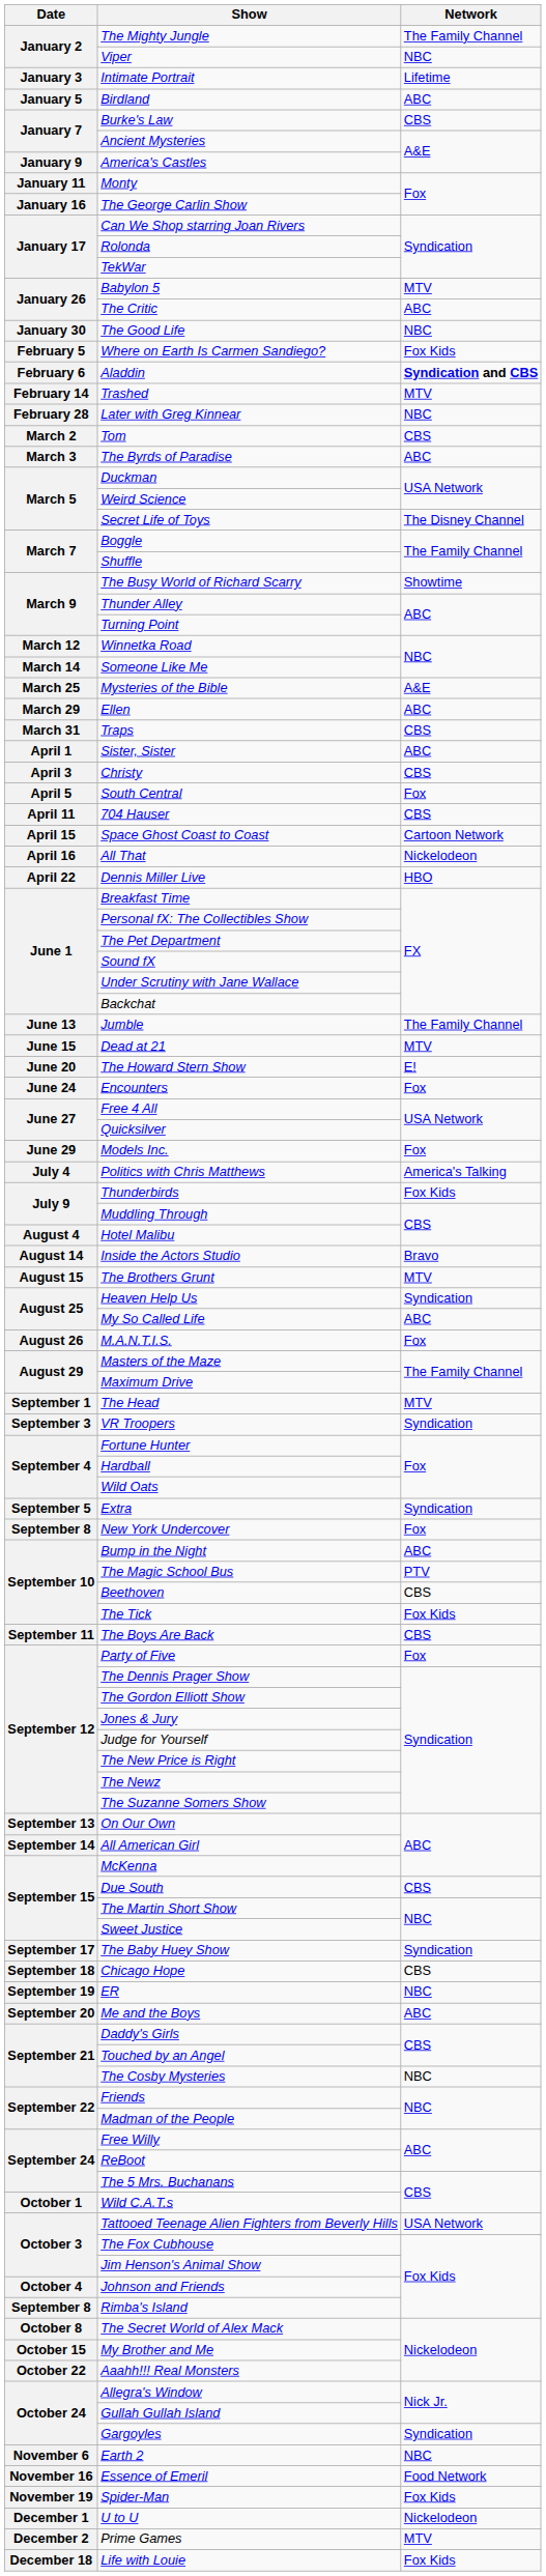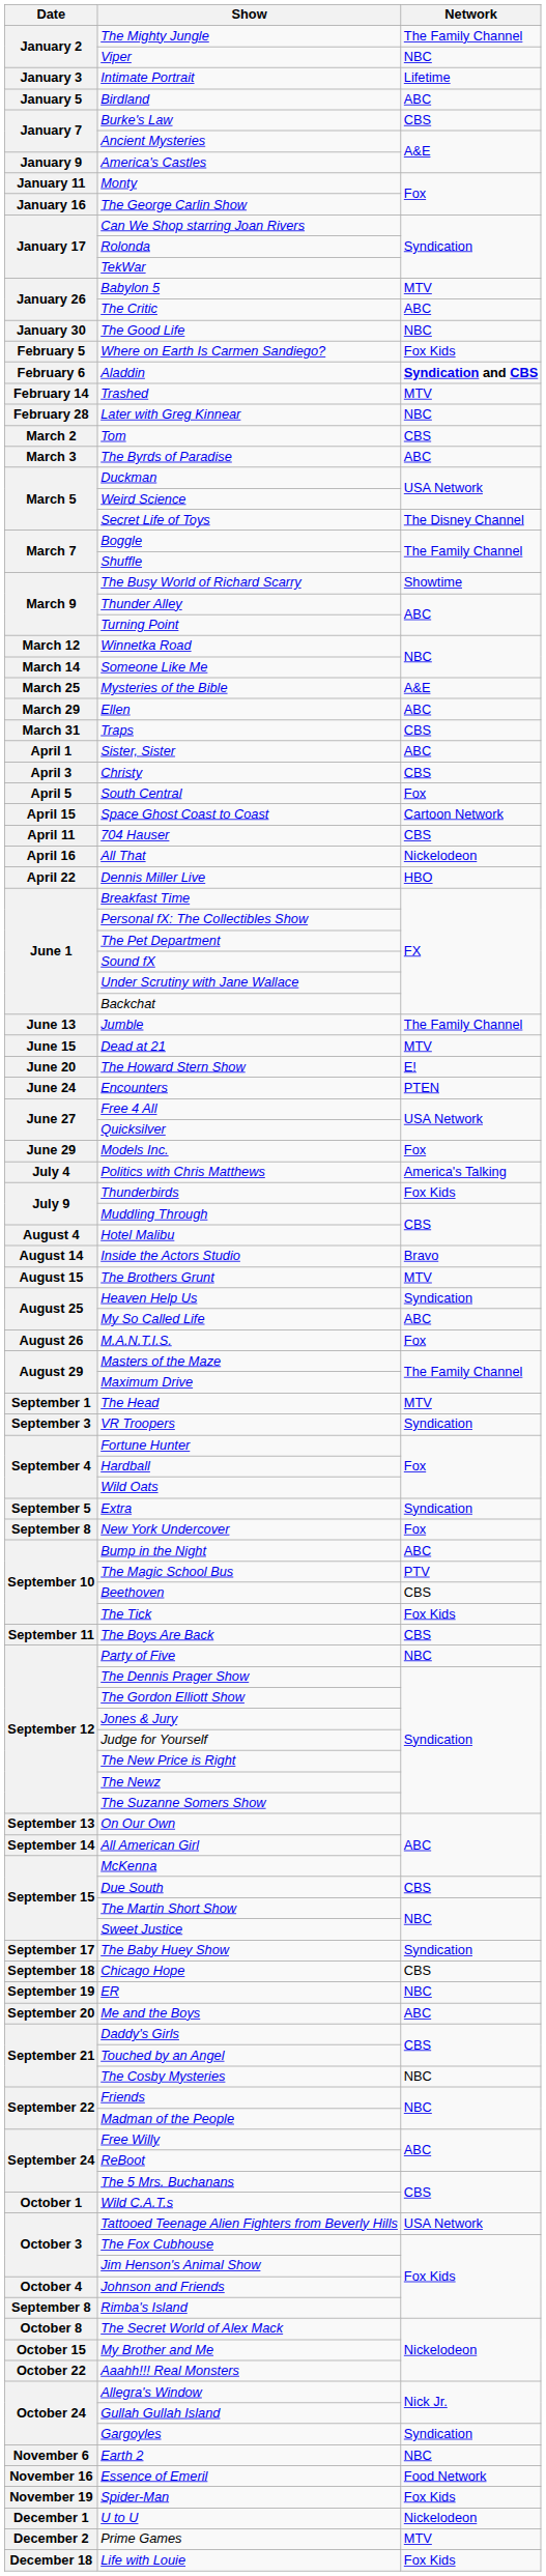rows swapped: 704 Hauser <-> Space Ghost Coast to Coast
Encounters | Network: Fox -> PTEN
Party of Five | Network: Fox -> NBC
